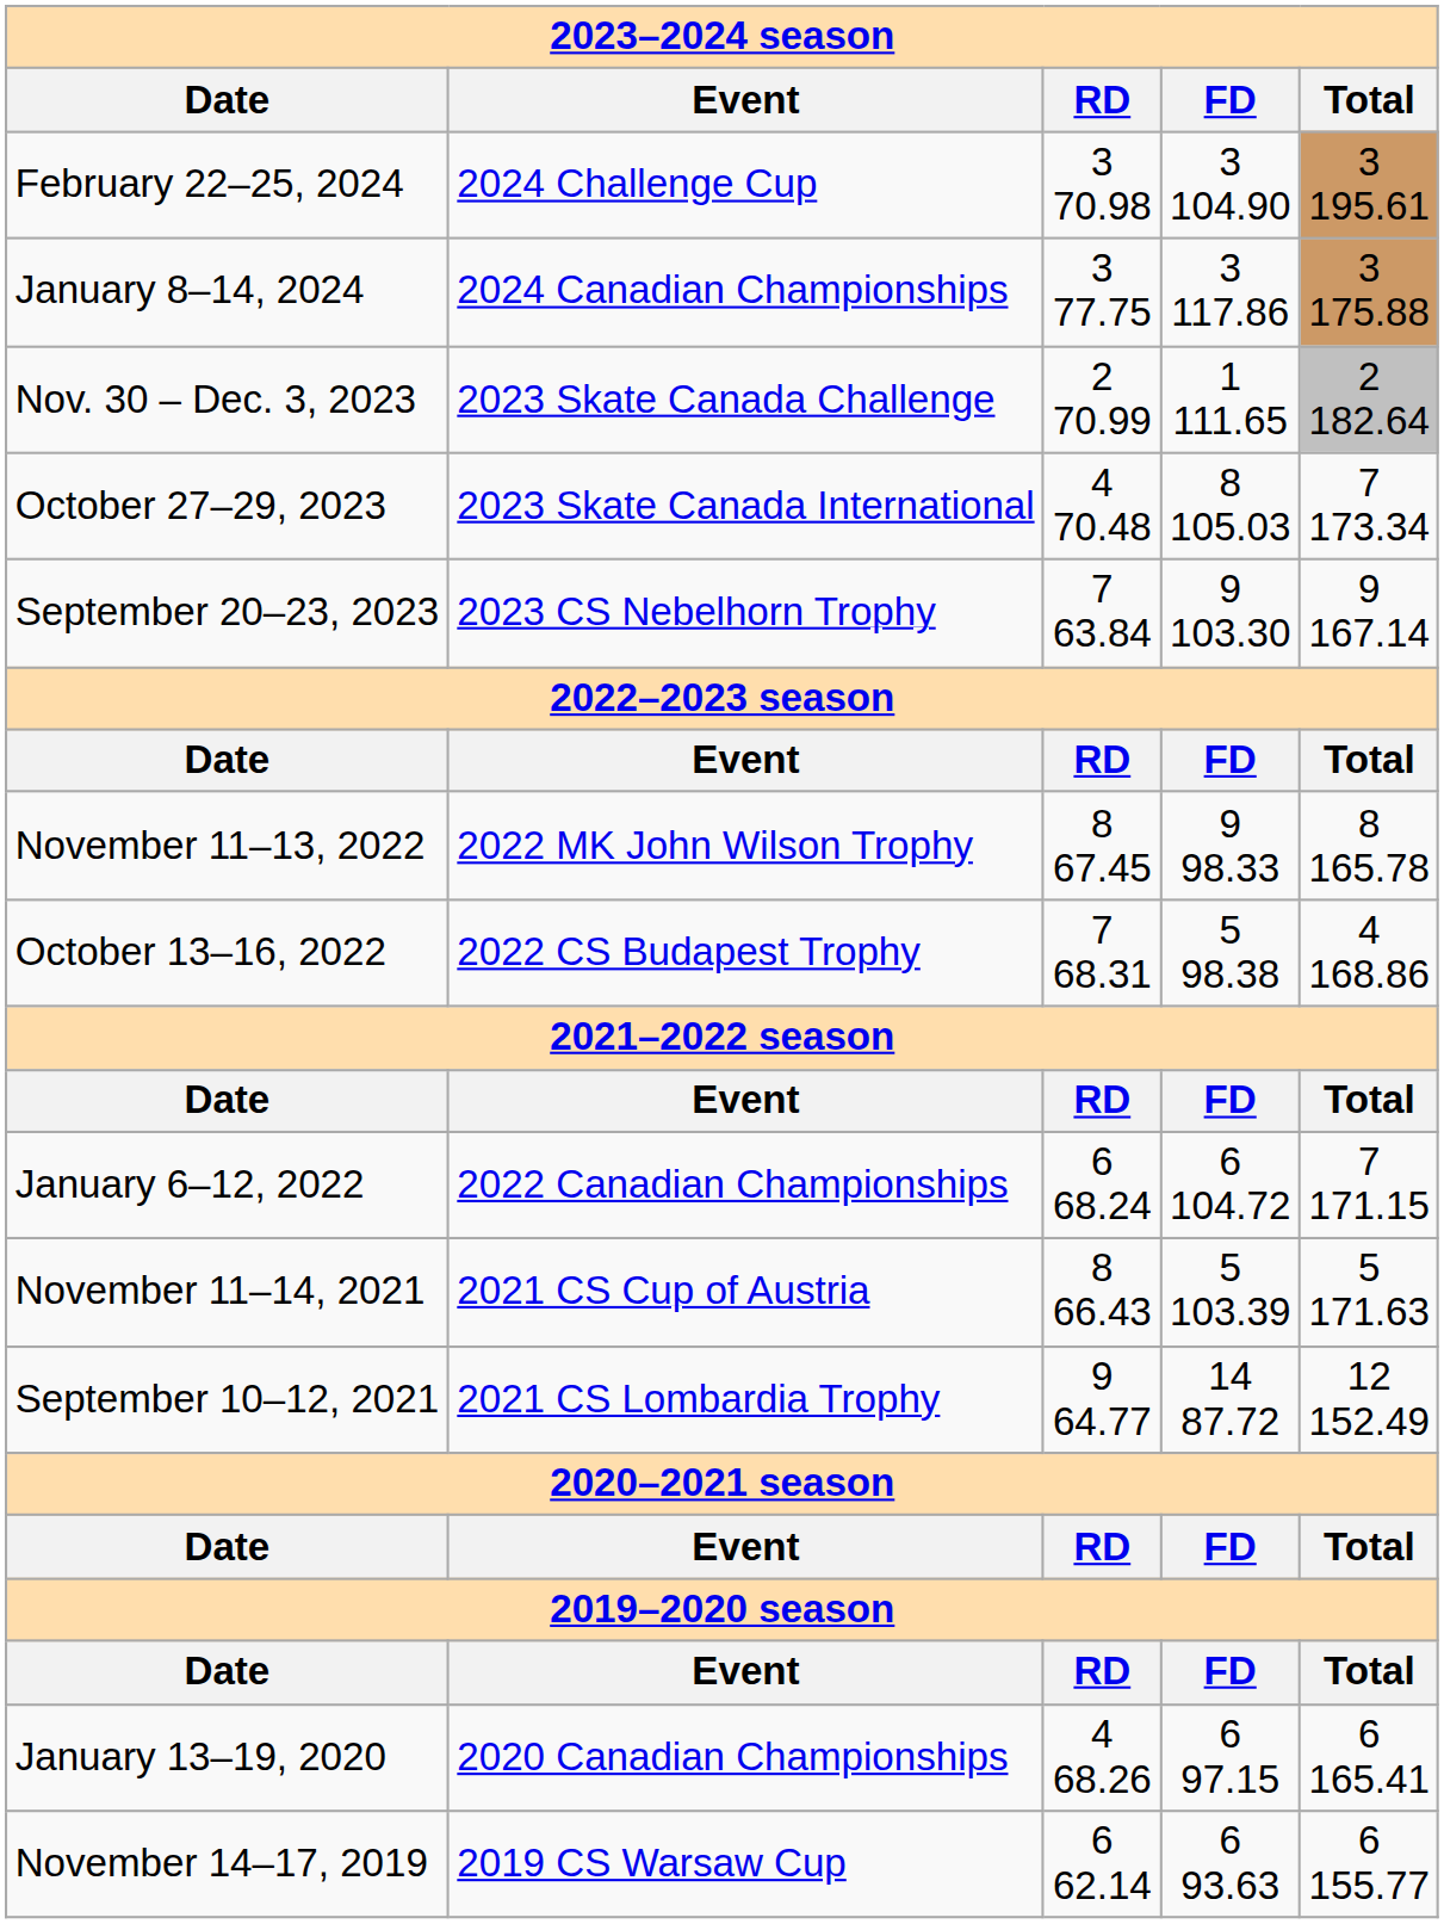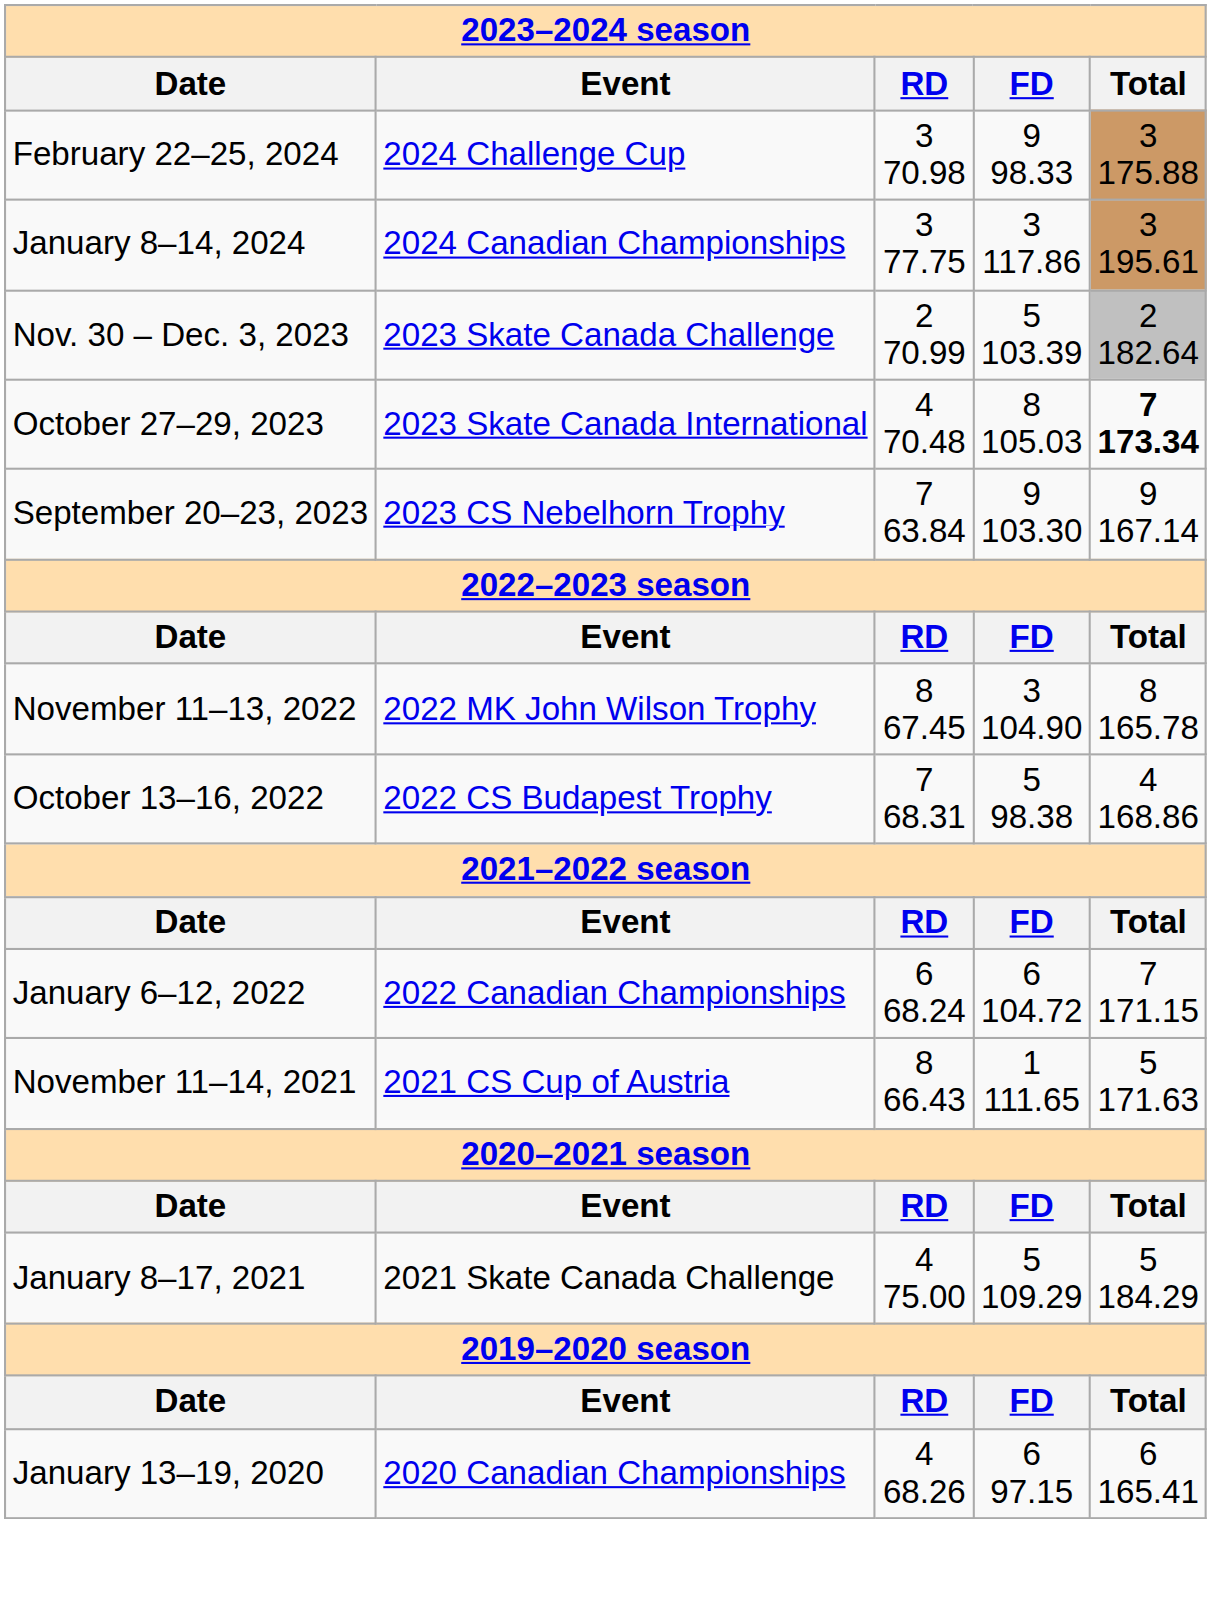February 22–25, 2024 | column 4: 3 104.90 -> 9 98.33
February 22–25, 2024 | column 5: 3 195.61 -> 3 175.88
January 8–14, 2024 | column 5: 3 175.88 -> 3 195.61
Nov. 30 – Dec. 3, 2023 | column 4: 1 111.65 -> 5 103.39
October 27–29, 2023 | column 5: normal -> bold
November 11–13, 2022 | column 4: 9 98.33 -> 3 104.90
November 11–14, 2021 | column 4: 5 103.39 -> 1 111.65
- row: September 10–12, 2021 | 2021 CS Lombardia Trophy | 9 64.77 | 14 87.72 | 12 152.49
+ row: January 8–17, 2021 | 2021 Skate Canada Challenge | 4 75.00 | 5 109.29 | 5 184.29
- row: November 14–17, 2019 | 2019 CS Warsaw Cup | 6 62.14 | 6 93.63 | 6 155.77
